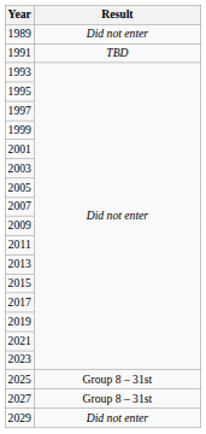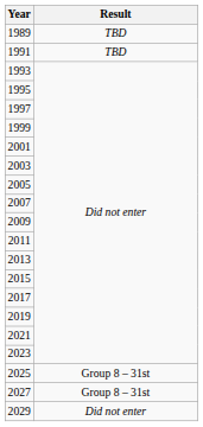1989 | Result: Did not enter -> TBD
